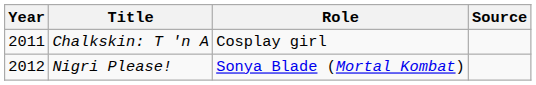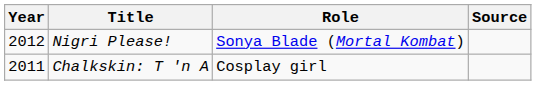rows swapped: Chalkskin: T 'n A <-> Nigri Please!
